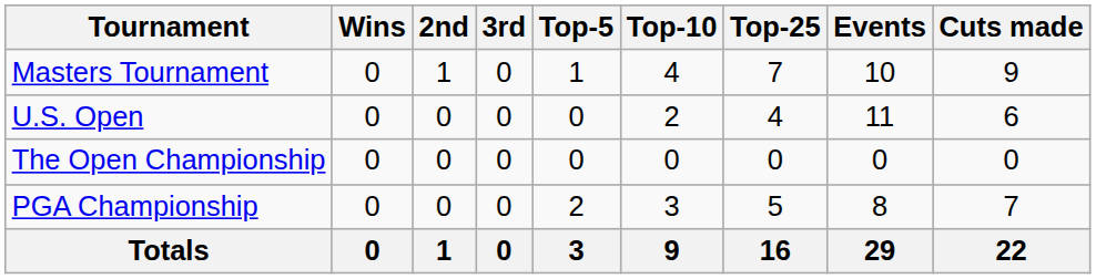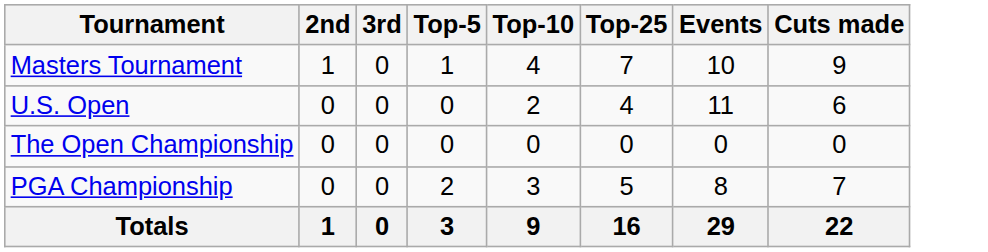- column: Wins | 0 | 0 | 0 | 0 | 0
